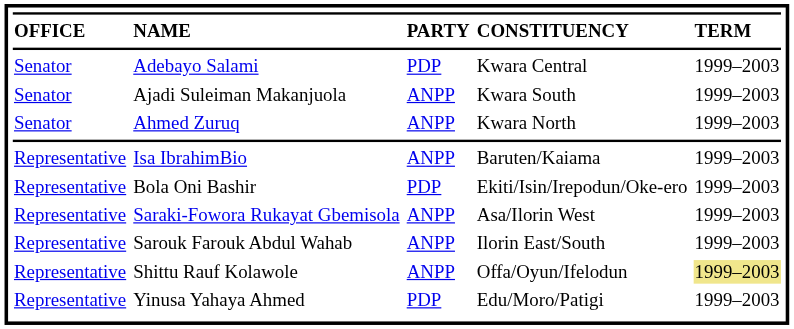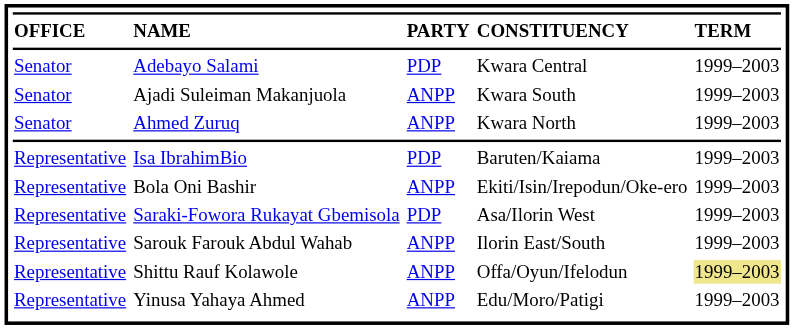Isa IbrahimBio | column 3: ANPP -> PDP
Bola Oni Bashir | column 3: PDP -> ANPP
Saraki-Fowora Rukayat Gbemisola | column 3: ANPP -> PDP
Yinusa Yahaya Ahmed | column 3: PDP -> ANPP
